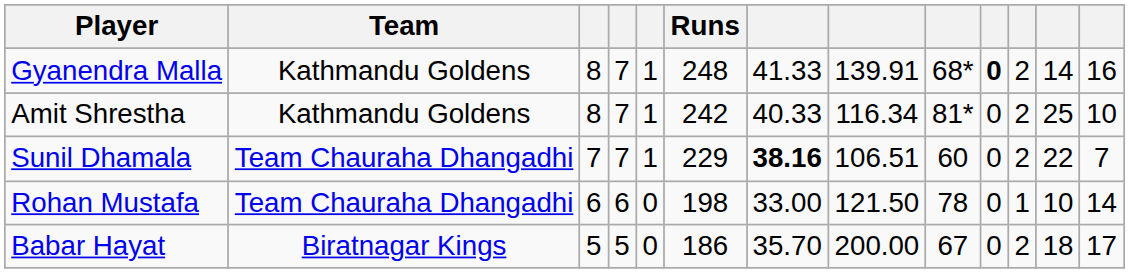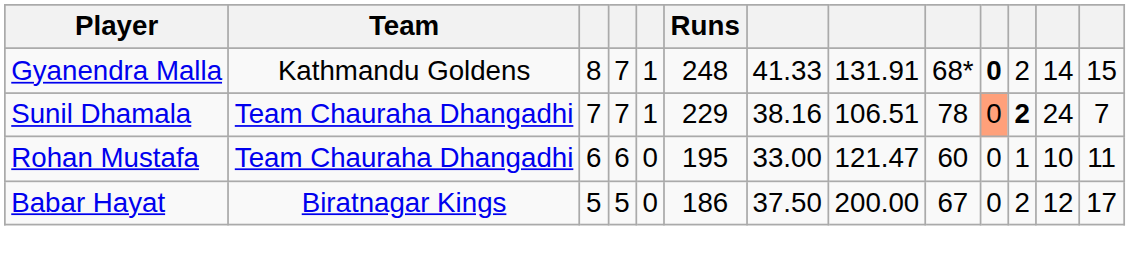Gyanendra Malla | column 8: 139.91 -> 131.91
Gyanendra Malla | column 13: 16 -> 15
- row: Amit Shrestha | Kathmandu Goldens | 8 | 7 | 1 | 242 | 40.33 | 116.34 | 81* | 0 | 2 | 25 | 10
Sunil Dhamala | column 7: bold -> normal
Sunil Dhamala | column 9: 60 -> 78
Sunil Dhamala | column 10: no background -> lightsalmon background
Sunil Dhamala | column 11: normal -> bold
Sunil Dhamala | column 12: 22 -> 24
Rohan Mustafa | Runs: 198 -> 195
Rohan Mustafa | column 8: 121.50 -> 121.47
Rohan Mustafa | column 9: 78 -> 60
Rohan Mustafa | column 13: 14 -> 11
Babar Hayat | column 7: 35.70 -> 37.50
Babar Hayat | column 12: 18 -> 12
